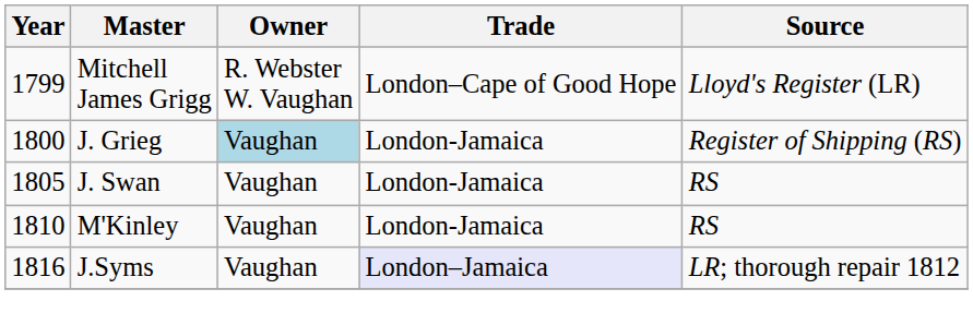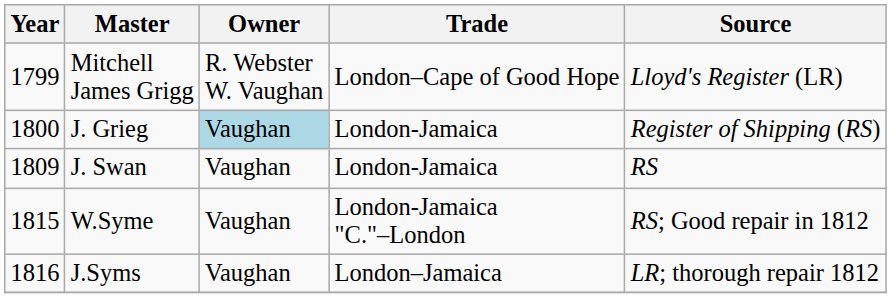J. Swan | Year: 1805 -> 1809
- row: 1810 | M'Kinley | Vaughan | London-Jamaica | RS
+ row: 1815 | W.Syme | Vaughan | London-Jamaica "C."–London | RS; Good repair in 1812
J.Syms | Trade: lavender background -> no background
